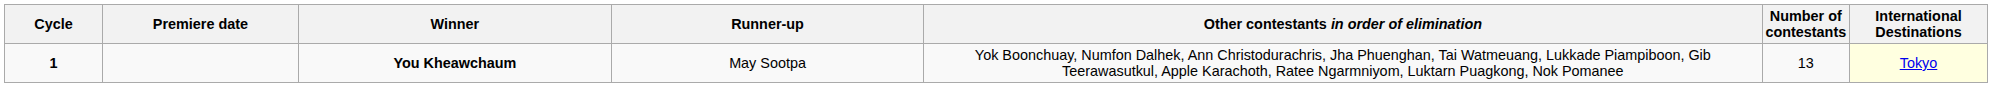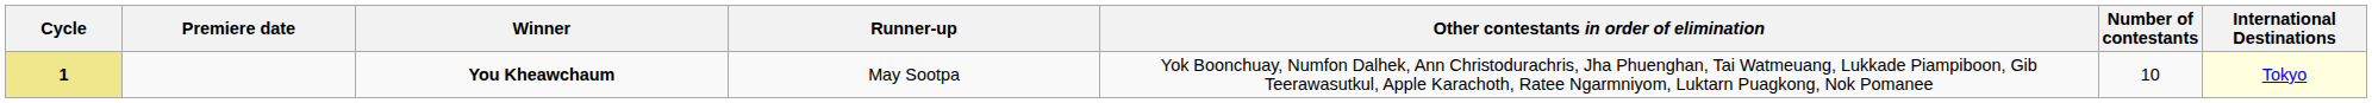You Kheawchaum | Cycle: no background -> khaki background
You Kheawchaum | Number of contestants: 13 -> 10
